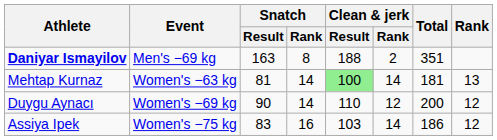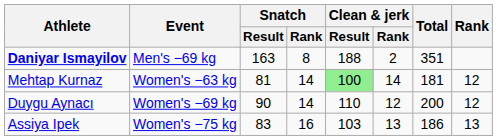Mehtap Kurnaz | Rank: 13 -> 12
Assiya Ipek | Clean & jerk / Rank: 14 -> 13
Assiya Ipek | Rank: 12 -> 13
